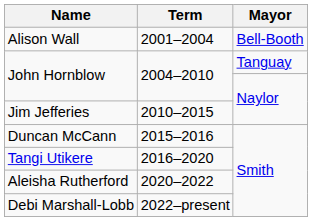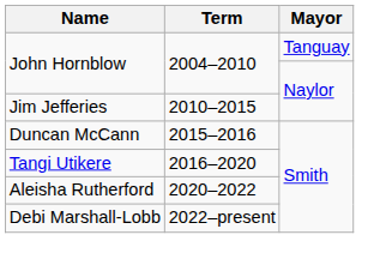- row: Alison Wall | 2001–2004 | Bell-Booth
